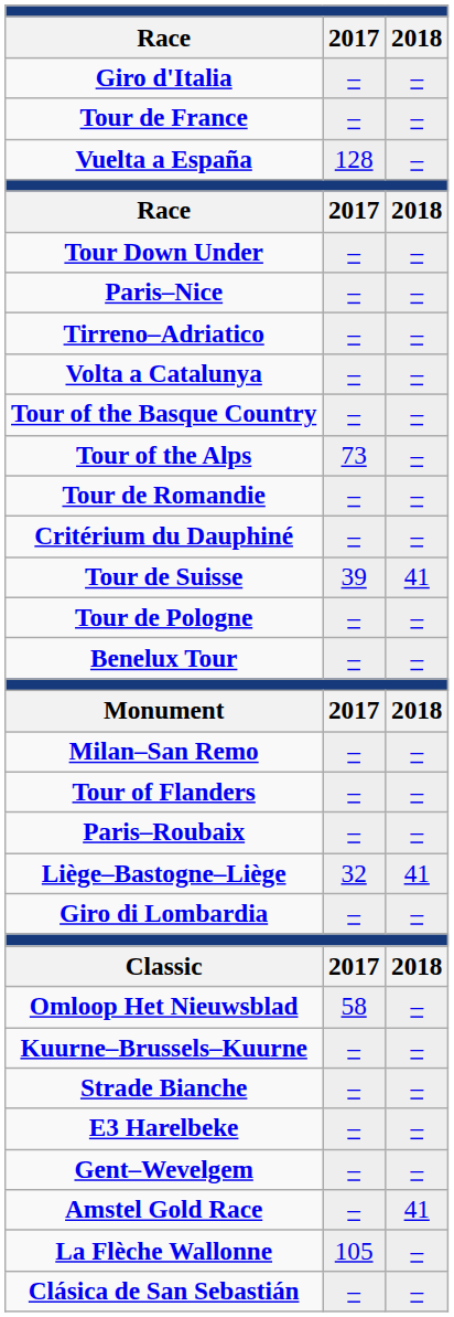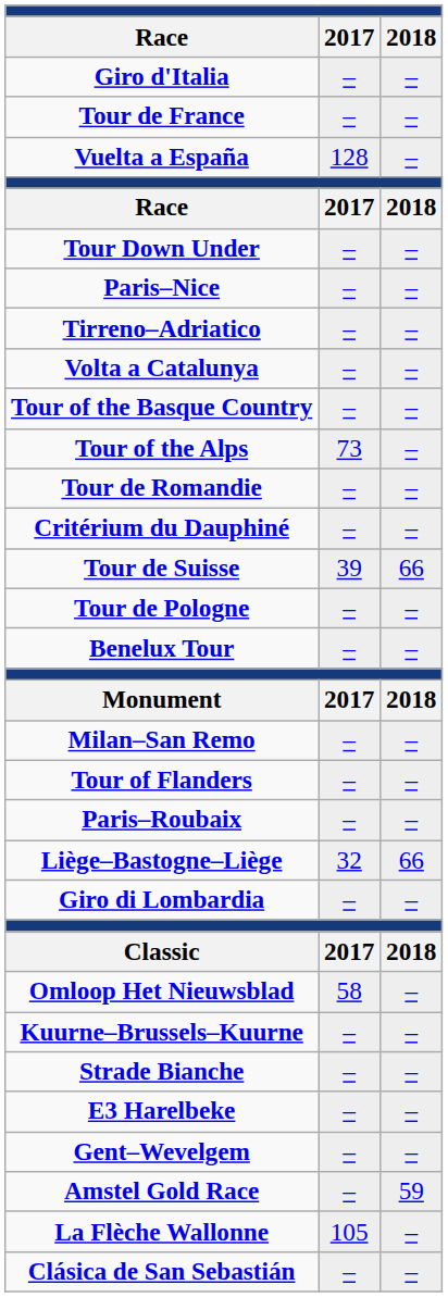Tour de Suisse | column 3: 41 -> 66
Liège–Bastogne–Liège | column 3: 41 -> 66
Amstel Gold Race | column 3: 41 -> 59
